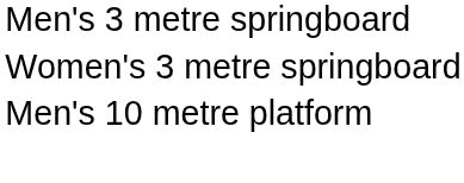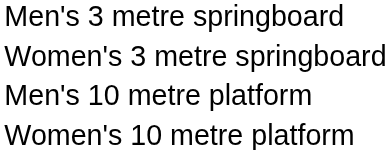+ row: Women's 10 metre platform
